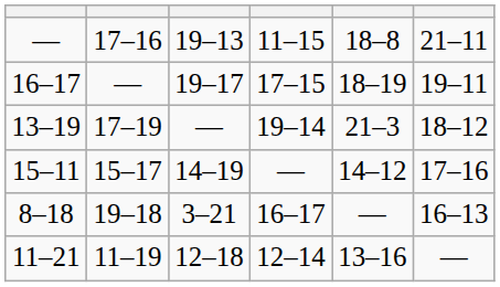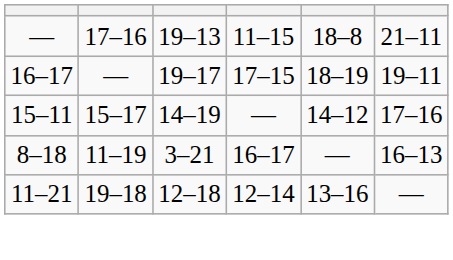- row: 13–19 | 17–19 | — | 19–14 | 21–3 | 18–12
8–18 | column 2: 19–18 -> 11–19
11–21 | column 2: 11–19 -> 19–18
